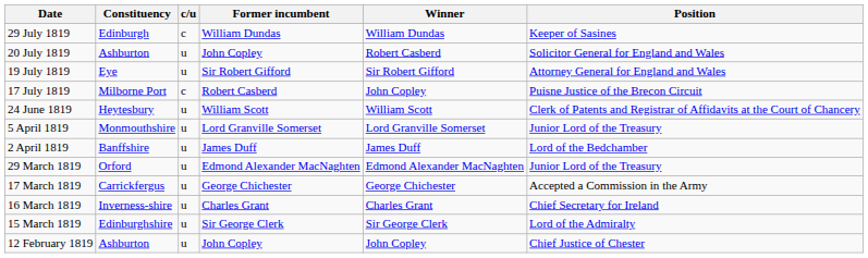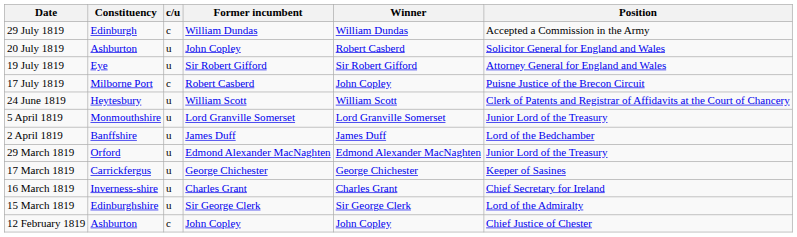29 July 1819 | Position: Keeper of Sasines -> Accepted a Commission in the Army
17 March 1819 | Position: Accepted a Commission in the Army -> Keeper of Sasines
12 February 1819 | c/u: u -> c
